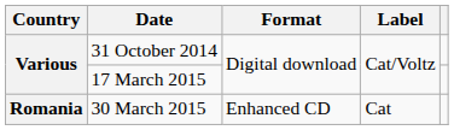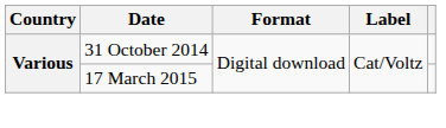- row: Romania | 30 March 2015 | Enhanced CD | Cat
